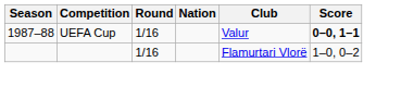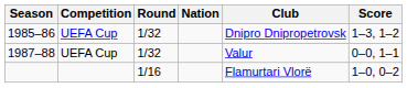+ row: 1985–86 | UEFA Cup | 1/32 | Dnipro Dnipropetrovsk | 1–3, 1–2
1987–88 | Round: 1/16 -> 1/32
1987–88 | Score: bold -> normal
